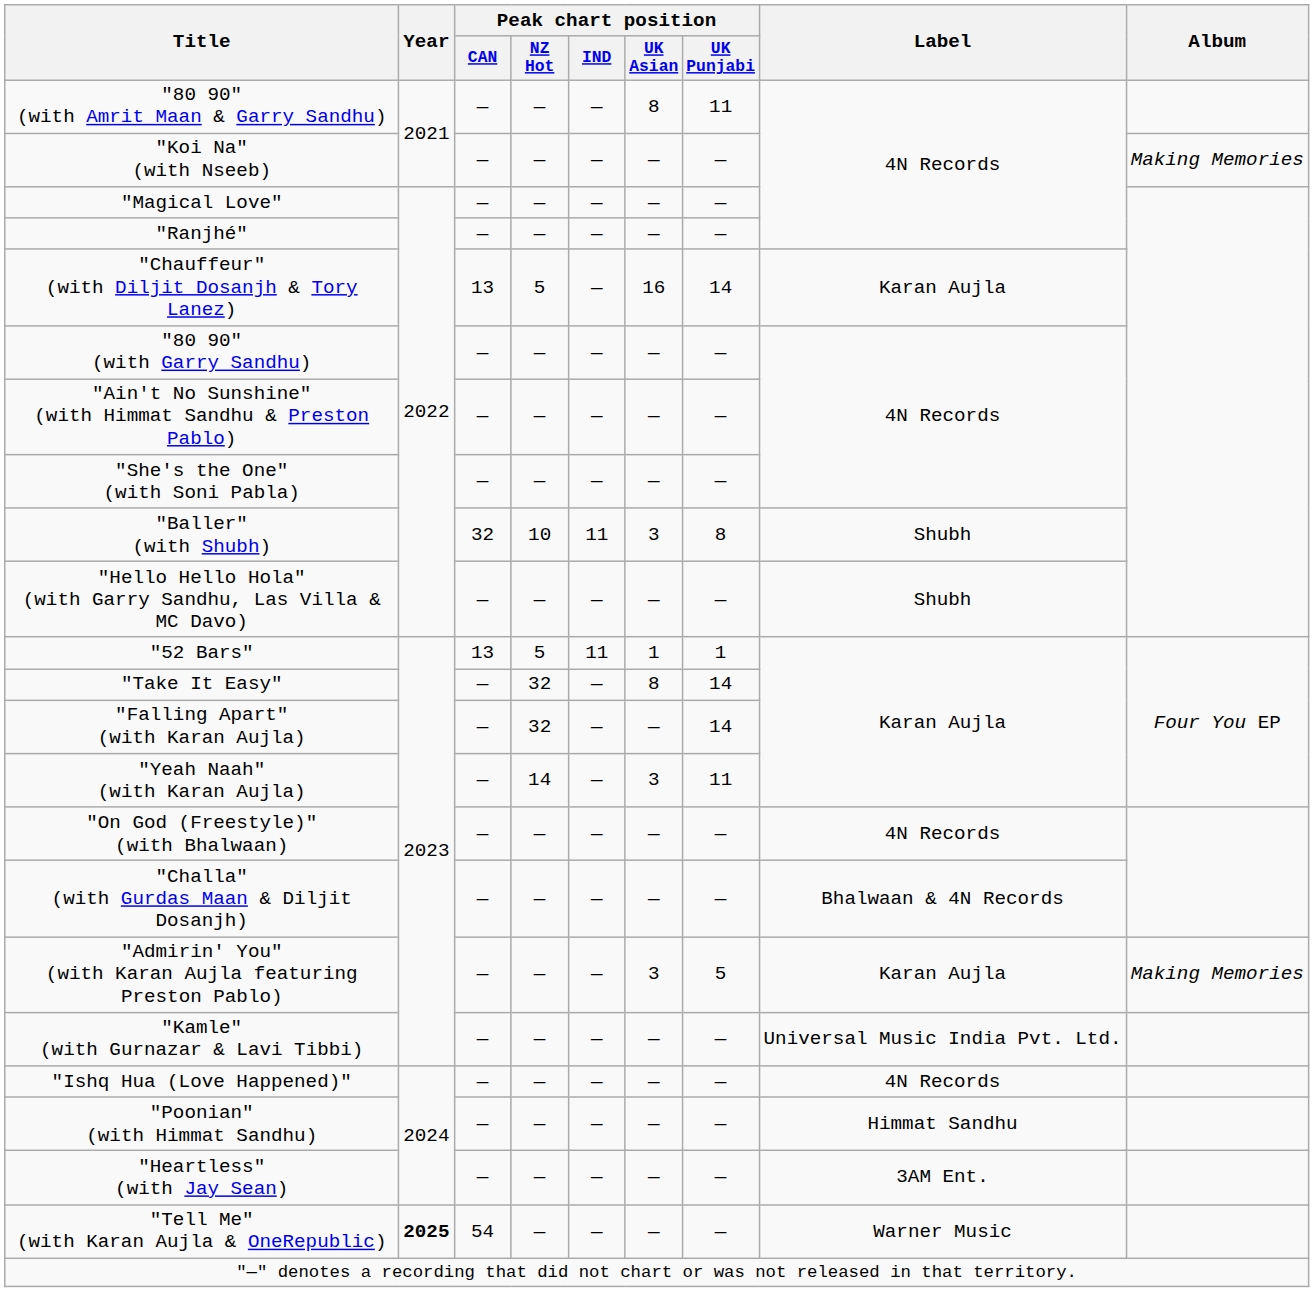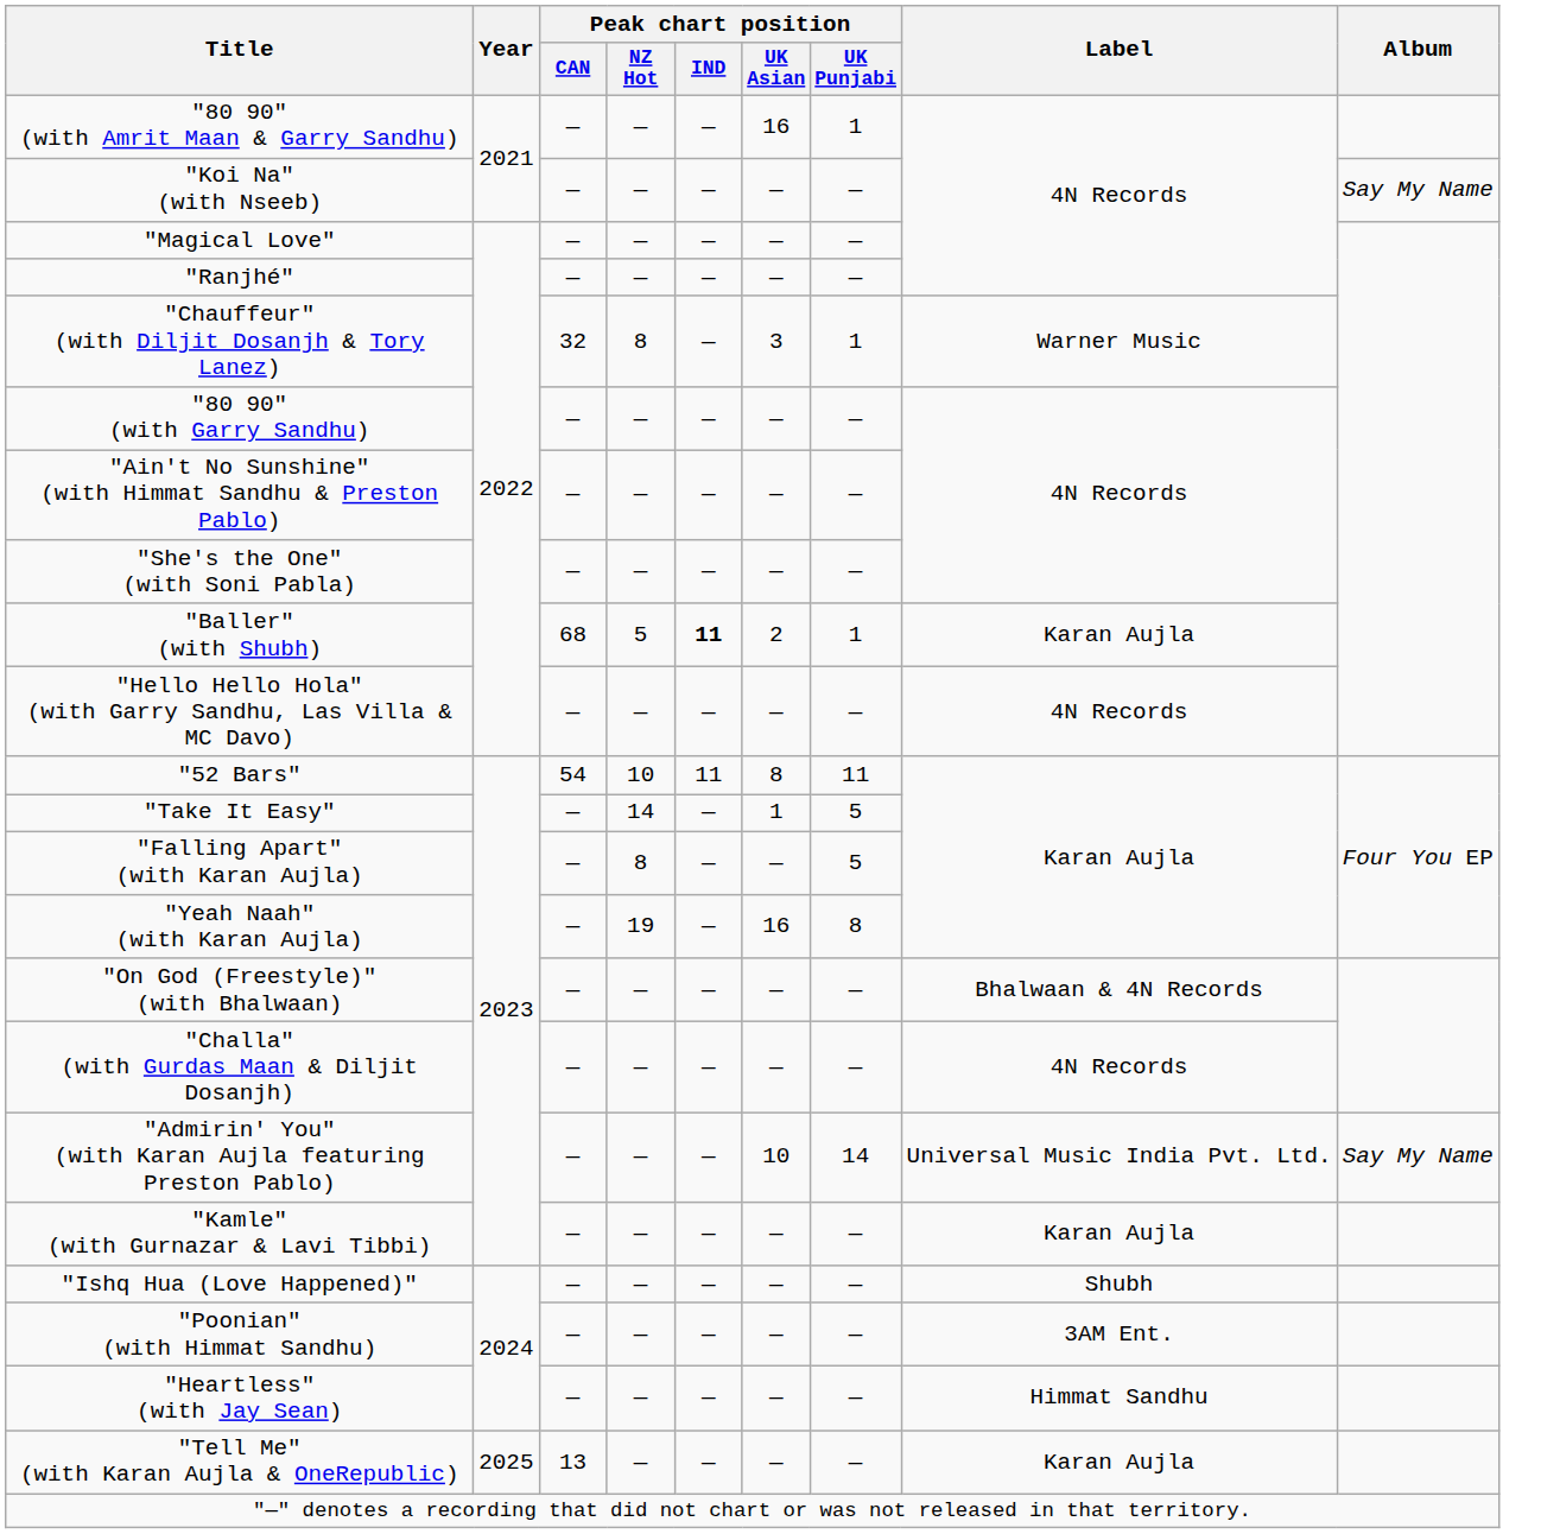"80 90" (with Amrit Maan & Garry Sandhu) | Peak chart position / UK Asian: 8 -> 16
"80 90" (with Amrit Maan & Garry Sandhu) | Peak chart position / UK Punjabi: 11 -> 1
"Koi Na" (with Nseeb) | Album: Making Memories -> Say My Name
"Chauffeur" (with Diljit Dosanjh & Tory Lanez) | Peak chart position / CAN: 13 -> 32
"Chauffeur" (with Diljit Dosanjh & Tory Lanez) | Peak chart position / NZ Hot: 5 -> 8
"Chauffeur" (with Diljit Dosanjh & Tory Lanez) | Peak chart position / UK Asian: 16 -> 3
"Chauffeur" (with Diljit Dosanjh & Tory Lanez) | Peak chart position / UK Punjabi: 14 -> 1
"Chauffeur" (with Diljit Dosanjh & Tory Lanez) | Label: Karan Aujla -> Warner Music
"Baller" (with Shubh) | Peak chart position / CAN: 32 -> 68
"Baller" (with Shubh) | Peak chart position / NZ Hot: 10 -> 5
"Baller" (with Shubh) | Peak chart position / IND: normal -> bold
"Baller" (with Shubh) | Peak chart position / UK Asian: 3 -> 2
"Baller" (with Shubh) | Peak chart position / UK Punjabi: 8 -> 1
"Baller" (with Shubh) | Label: Shubh -> Karan Aujla
"Hello Hello Hola" (with Garry Sandhu, Las Villa & MC Davo) | Label: Shubh -> 4N Records
"52 Bars" | Peak chart position / CAN: 13 -> 54
"52 Bars" | Peak chart position / NZ Hot: 5 -> 10
"52 Bars" | Peak chart position / UK Asian: 1 -> 8
"52 Bars" | Peak chart position / UK Punjabi: 1 -> 11
"Take It Easy" | Peak chart position / NZ Hot: 32 -> 14
"Take It Easy" | Peak chart position / UK Asian: 8 -> 1
"Take It Easy" | Peak chart position / UK Punjabi: 14 -> 5
"Falling Apart" (with Karan Aujla) | Peak chart position / NZ Hot: 32 -> 8
"Falling Apart" (with Karan Aujla) | Peak chart position / UK Punjabi: 14 -> 5
"Yeah Naah" (with Karan Aujla) | Peak chart position / NZ Hot: 14 -> 19
"Yeah Naah" (with Karan Aujla) | Peak chart position / UK Asian: 3 -> 16
"Yeah Naah" (with Karan Aujla) | Peak chart position / UK Punjabi: 11 -> 8
"On God (Freestyle)" (with Bhalwaan) | Label: 4N Records -> Bhalwaan & 4N Records
"Challa" (with Gurdas Maan & Diljit Dosanjh) | Label: Bhalwaan & 4N Records -> 4N Records
"Admirin' You" (with Karan Aujla featuring Preston Pablo) | Peak chart position / UK Asian: 3 -> 10
"Admirin' You" (with Karan Aujla featuring Preston Pablo) | Peak chart position / UK Punjabi: 5 -> 14
"Admirin' You" (with Karan Aujla featuring Preston Pablo) | Label: Karan Aujla -> Universal Music India Pvt. Ltd.
"Admirin' You" (with Karan Aujla featuring Preston Pablo) | Album: Making Memories -> Say My Name
"Kamle" (with Gurnazar & Lavi Tibbi) | Label: Universal Music India Pvt. Ltd. -> Karan Aujla
"Ishq Hua (Love Happened)" | Label: 4N Records -> Shubh
"Poonian" (with Himmat Sandhu) | Label: Himmat Sandhu -> 3AM Ent.
"Heartless" (with Jay Sean) | Label: 3AM Ent. -> Himmat Sandhu
"Tell Me" (with Karan Aujla & OneRepublic) | Year: bold -> normal
"Tell Me" (with Karan Aujla & OneRepublic) | Peak chart position / CAN: 54 -> 13
"Tell Me" (with Karan Aujla & OneRepublic) | Label: Warner Music -> Karan Aujla
